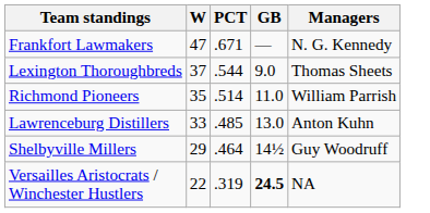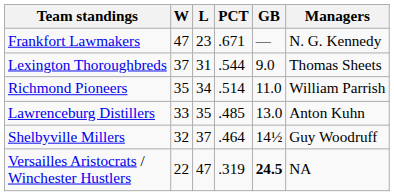+ column: L | 23 | 31 | 34 | 35 | 37 | 47
Shelbyville Millers | W: 29 -> 32
